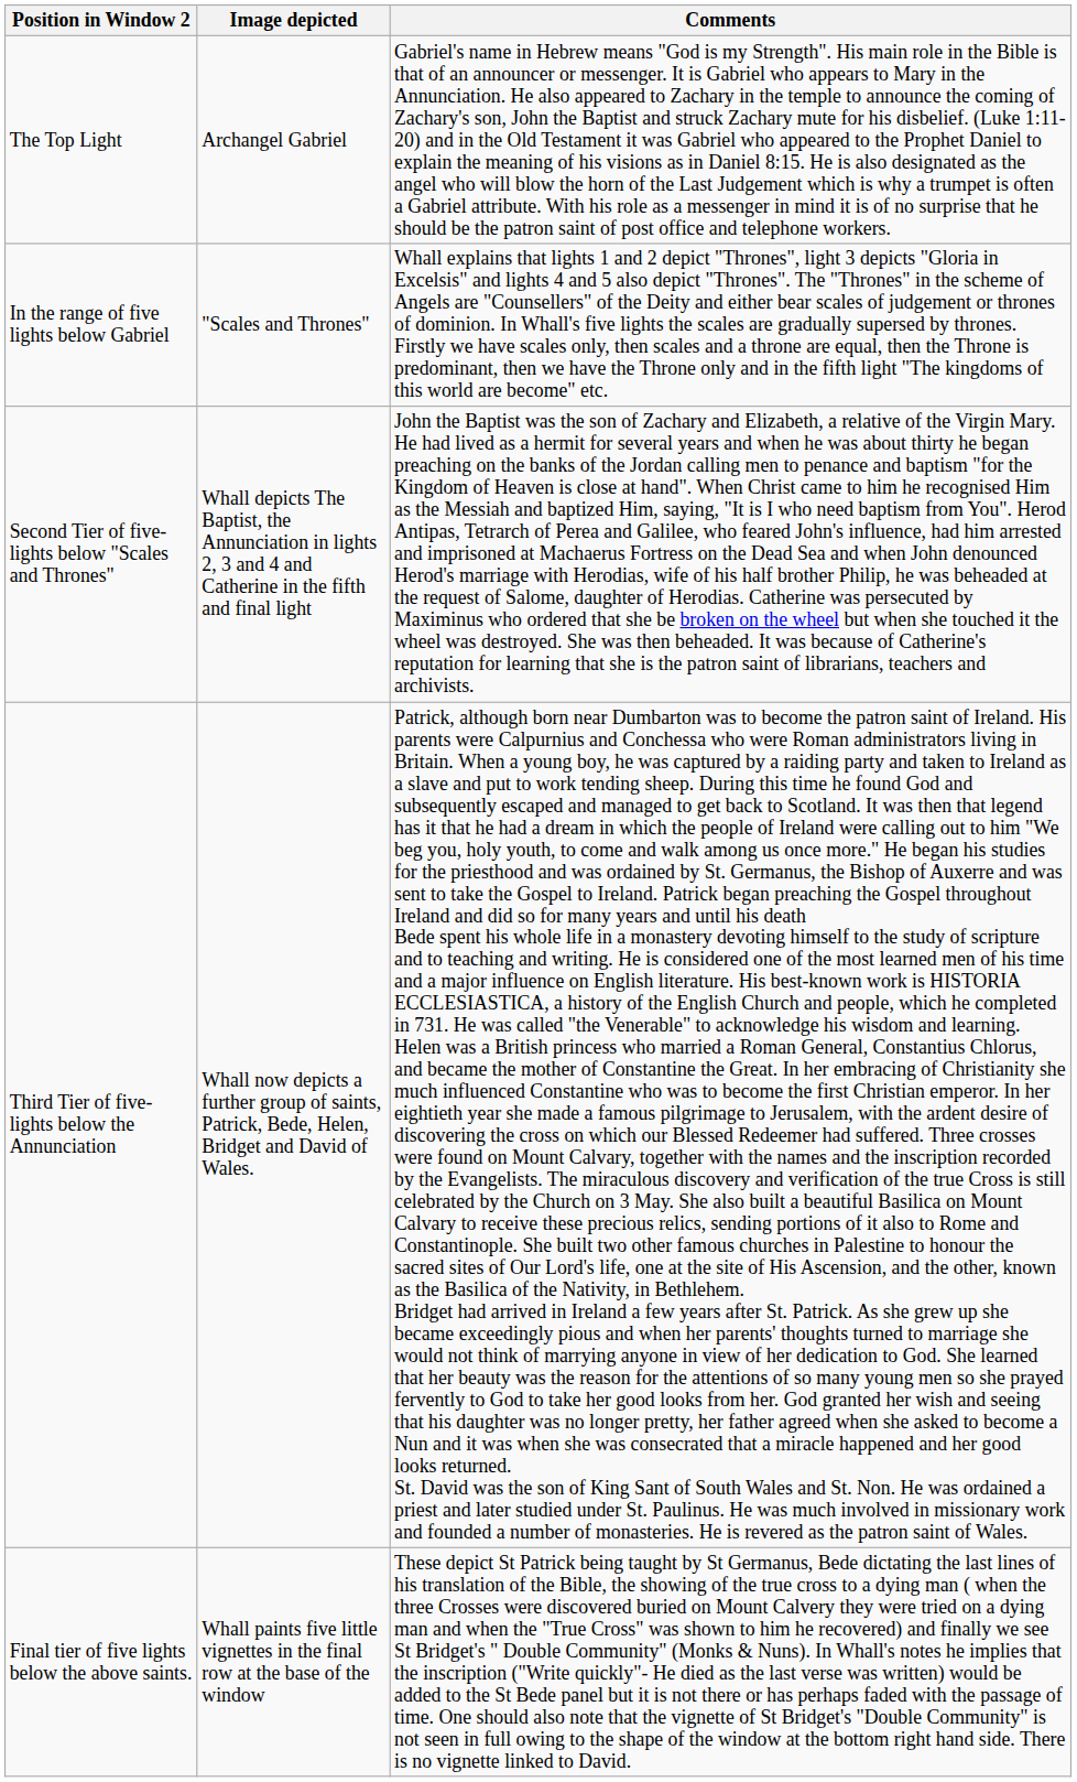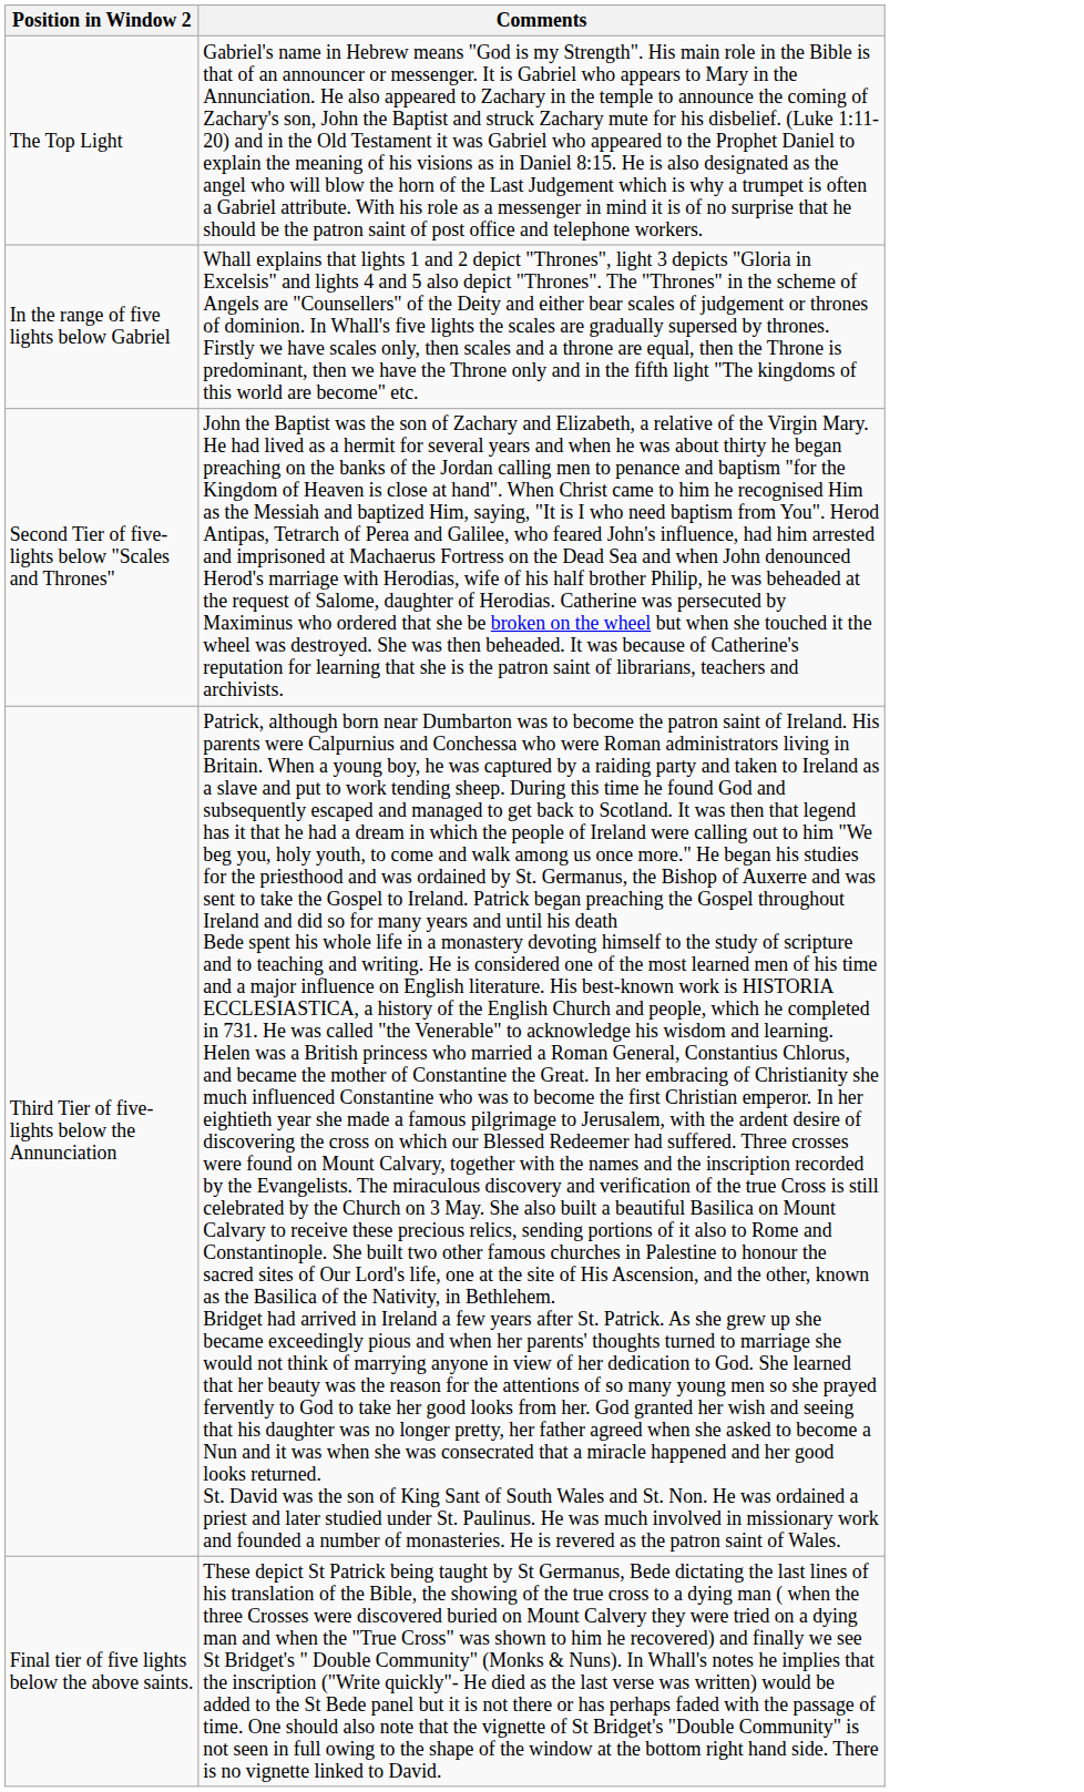- column: Image depicted | Archangel Gabriel | "Scales and Thrones" | Whall depicts The Baptist, the Annunciation in lights 2, 3 and 4 and Catherine in the fifth and final light | Whall now depicts a further group of saints, Patrick, Bede, Helen, Bridget and David of Wales. | Whall paints five little vignettes in the final row at the base of the window
